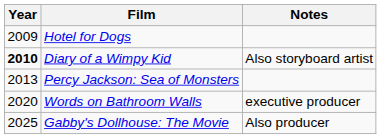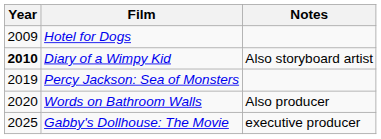Percy Jackson: Sea of Monsters | Year: 2013 -> 2019
Words on Bathroom Walls | Notes: executive producer -> Also producer
Gabby's Dollhouse: The Movie | Notes: Also producer -> executive producer
